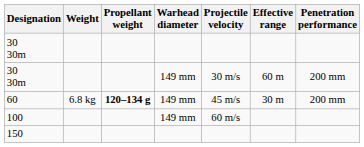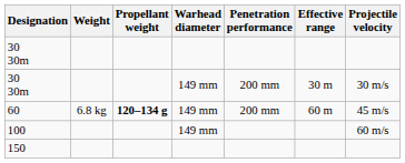columns swapped: Projectile velocity <-> Penetration performance
30 30m / 149 mm | Effective range: 60 m -> 30 m
60 | Effective range: 30 m -> 60 m
